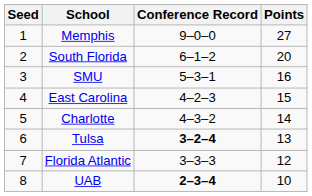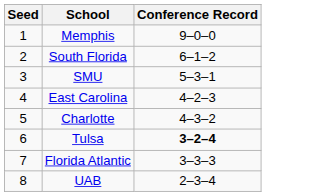- column: Points | 27 | 20 | 16 | 15 | 14 | 13 | 12 | 10
UAB | Conference Record: bold -> normal
